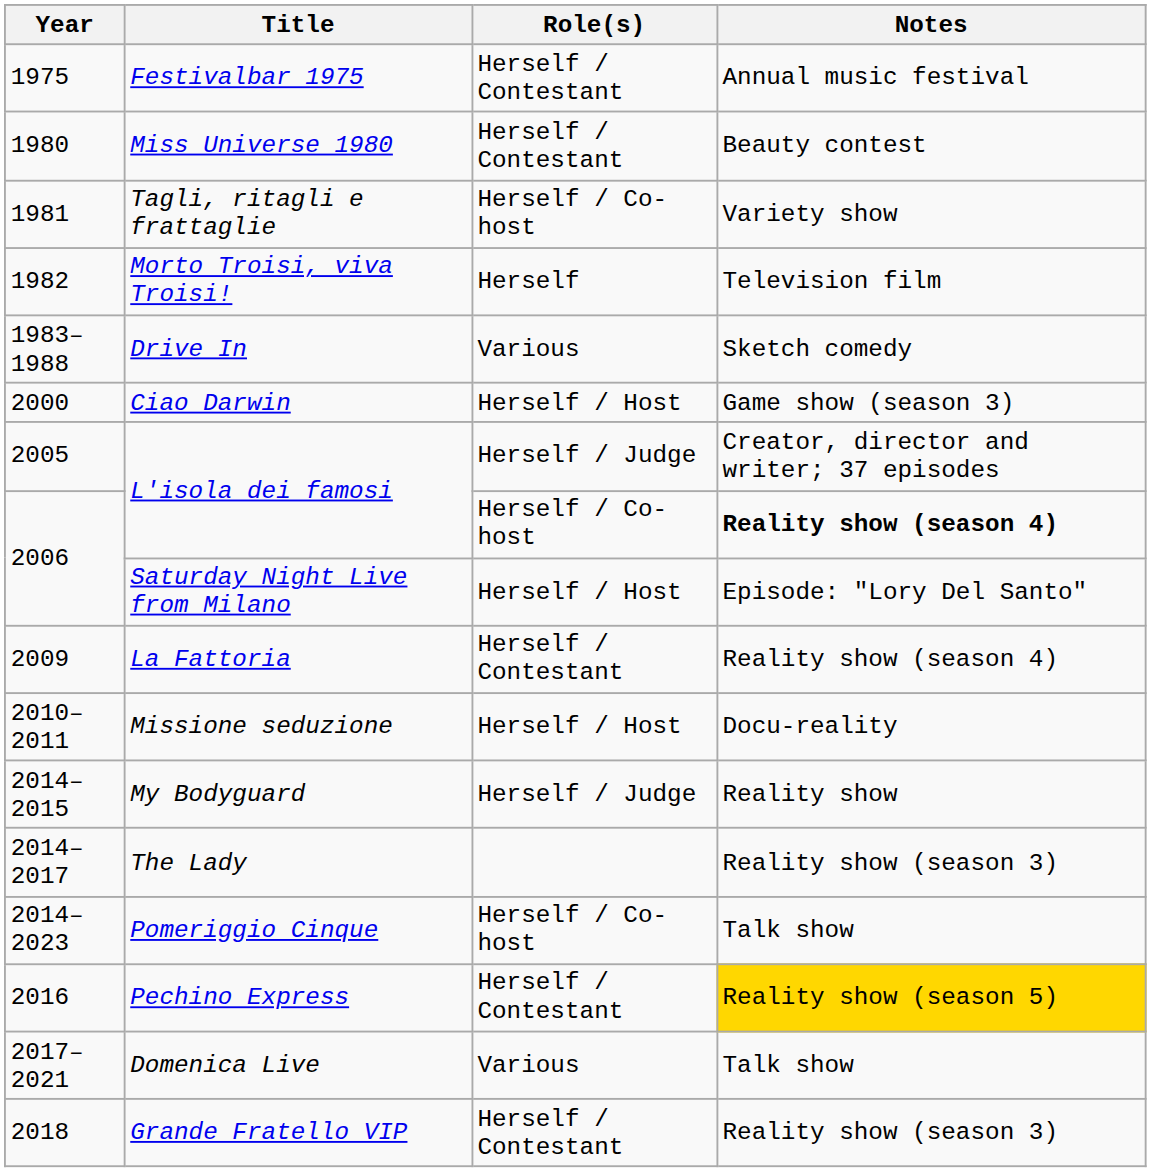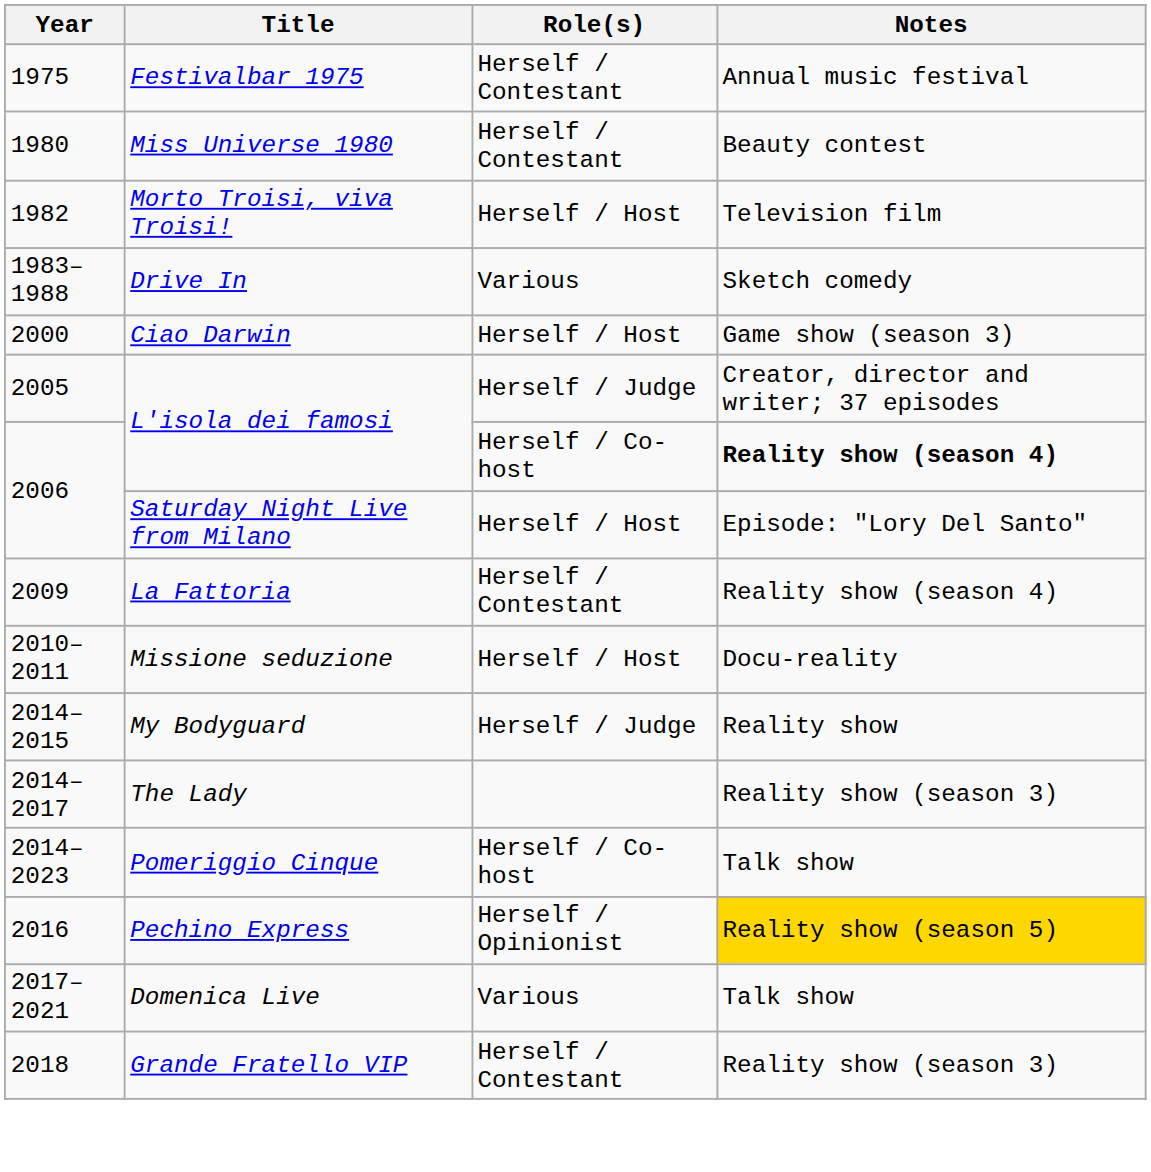- row: 1981 | Tagli, ritagli e frattaglie | Herself / Co-host | Variety show
Morto Troisi, viva Troisi! | Role(s): Herself -> Herself / Host
Pechino Express | Role(s): Herself / Contestant -> Herself / Opinionist
